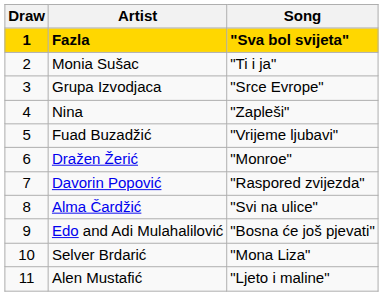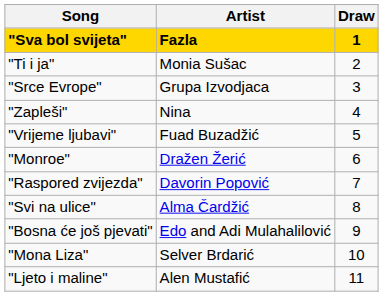columns swapped: Draw <-> Song
